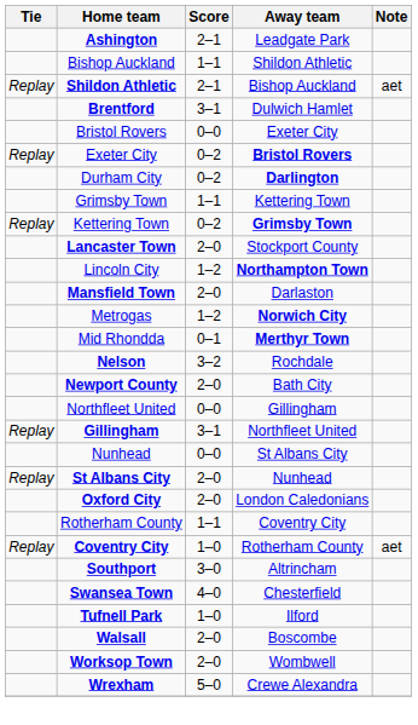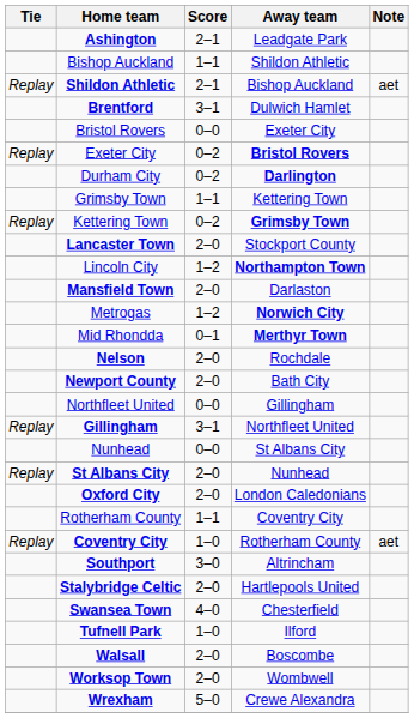Nelson | Score: 3–2 -> 2–0
+ row: Stalybridge Celtic | 2–0 | Hartlepools United
